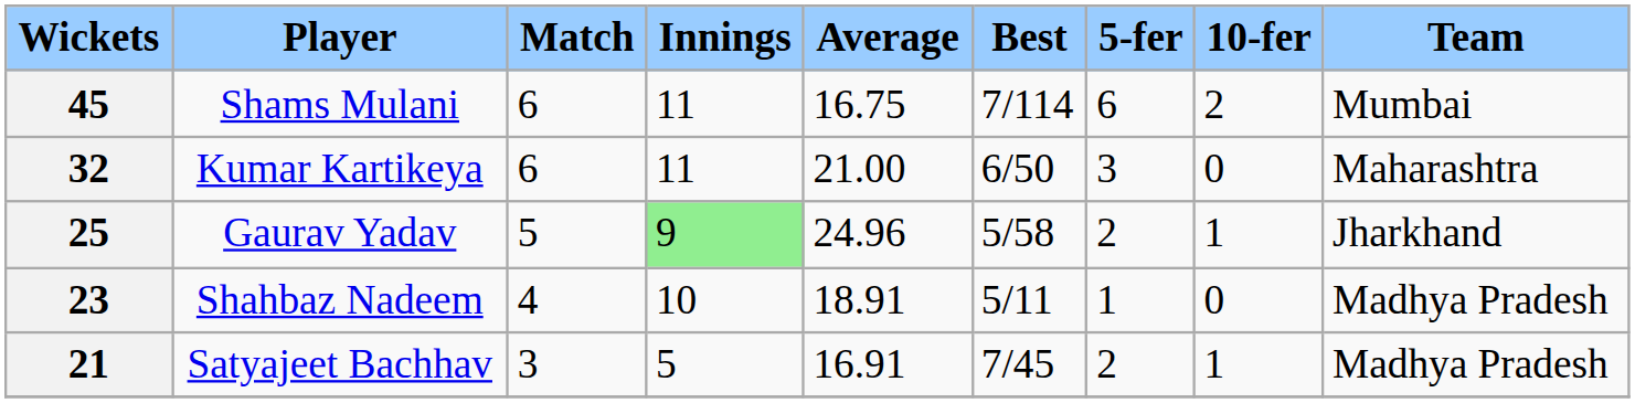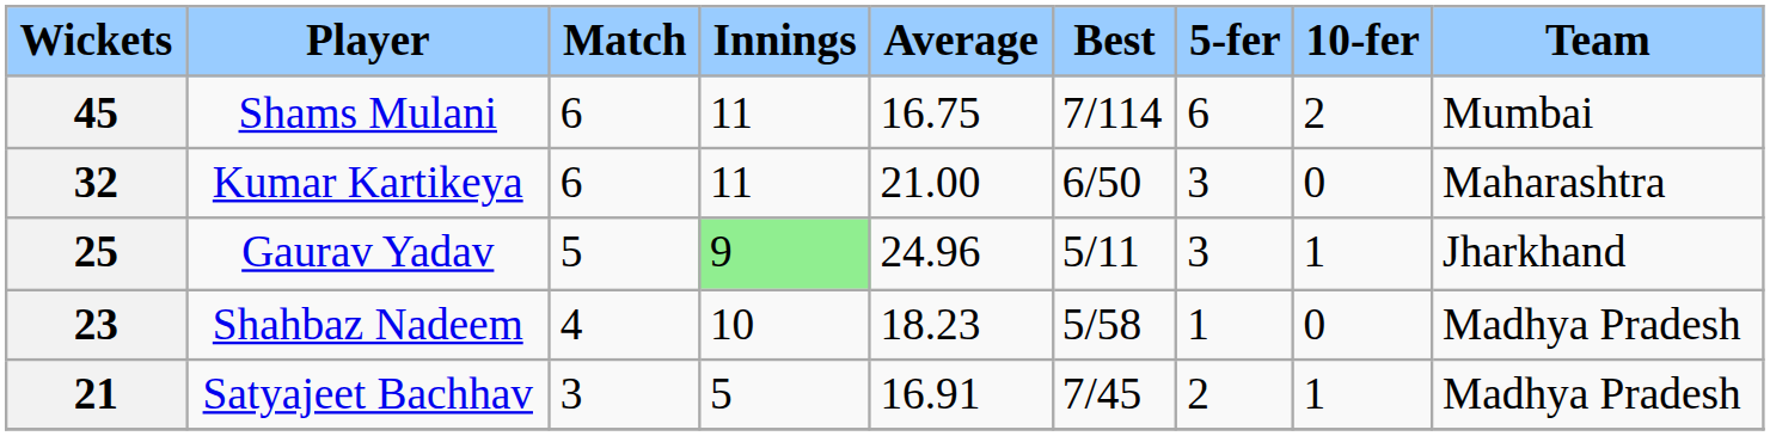25 | Best: 5/58 -> 5/11
25 | 5-fer: 2 -> 3
23 | Average: 18.91 -> 18.23
23 | Best: 5/11 -> 5/58
